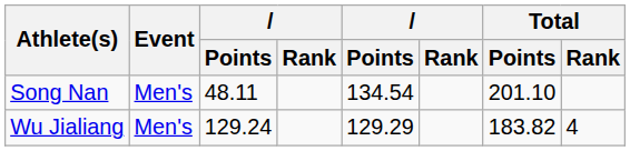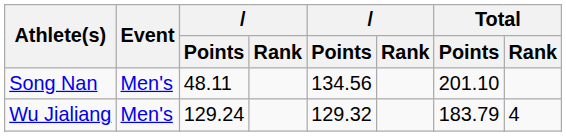Song Nan | column 5: 134.54 -> 134.56
Wu Jialiang | column 5: 129.29 -> 129.32
Wu Jialiang | Total / Points: 183.82 -> 183.79
